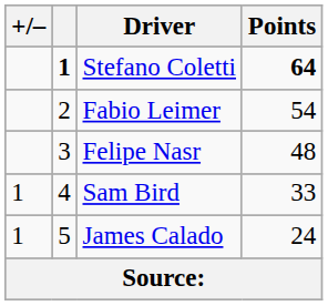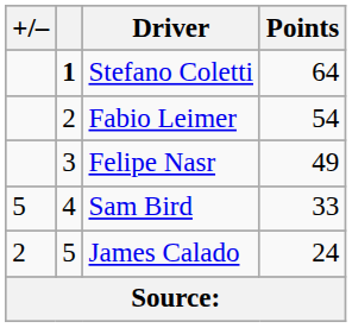Stefano Coletti | Points: bold -> normal
Felipe Nasr | Points: 48 -> 49
Sam Bird | +/–: 1 -> 5
James Calado | +/–: 1 -> 2
